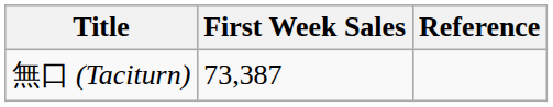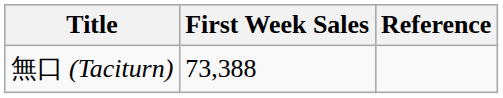無口 (Taciturn) | First Week Sales: 73,387 -> 73,388
